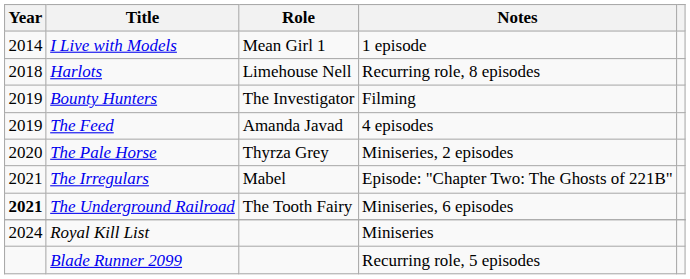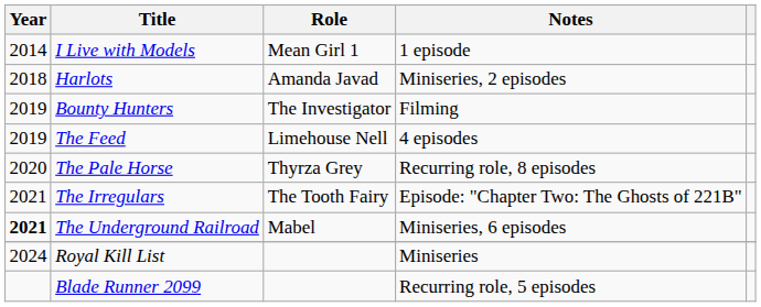Harlots | Role: Limehouse Nell -> Amanda Javad
Harlots | Notes: Recurring role, 8 episodes -> Miniseries, 2 episodes
The Feed | Role: Amanda Javad -> Limehouse Nell
The Pale Horse | Notes: Miniseries, 2 episodes -> Recurring role, 8 episodes
The Irregulars | Role: Mabel -> The Tooth Fairy
The Underground Railroad | Role: The Tooth Fairy -> Mabel
